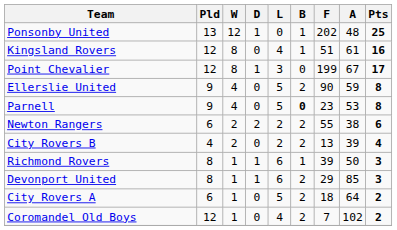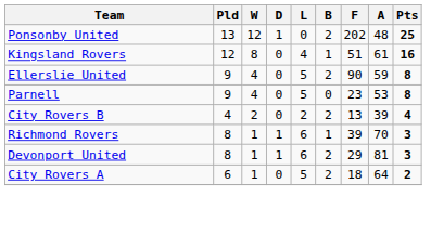Ponsonby United | B: 1 -> 2
- row: Point Chevalier | 12 | 8 | 1 | 3 | 0 | 199 | 67 | 17
Parnell | B: bold -> normal
- row: Newton Rangers | 6 | 2 | 2 | 2 | 2 | 55 | 38 | 6
Richmond Rovers | A: 50 -> 70
Devonport United | A: 85 -> 81
- row: Coromandel Old Boys | 12 | 1 | 0 | 4 | 2 | 7 | 102 | 2
